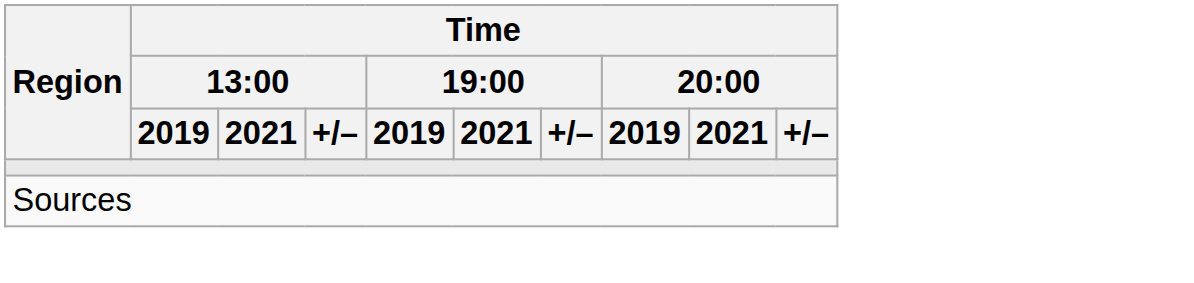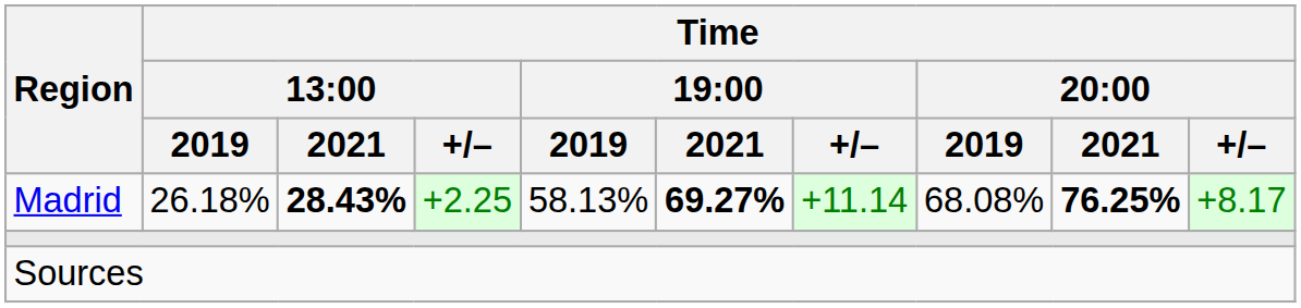+ row: Madrid | 26.18% | 28.43% | +2.25 | 58.13% | 69.27% | +11.14 | 68.08% | 76.25% | +8.17
